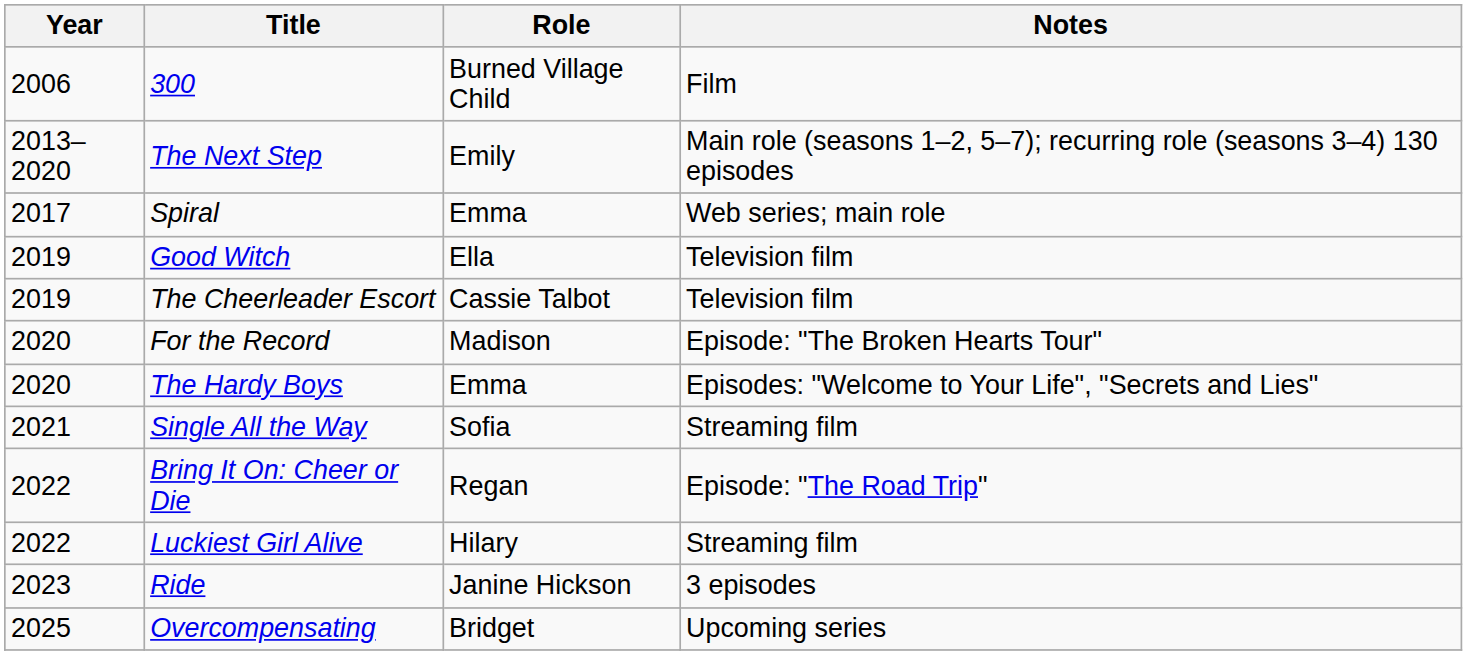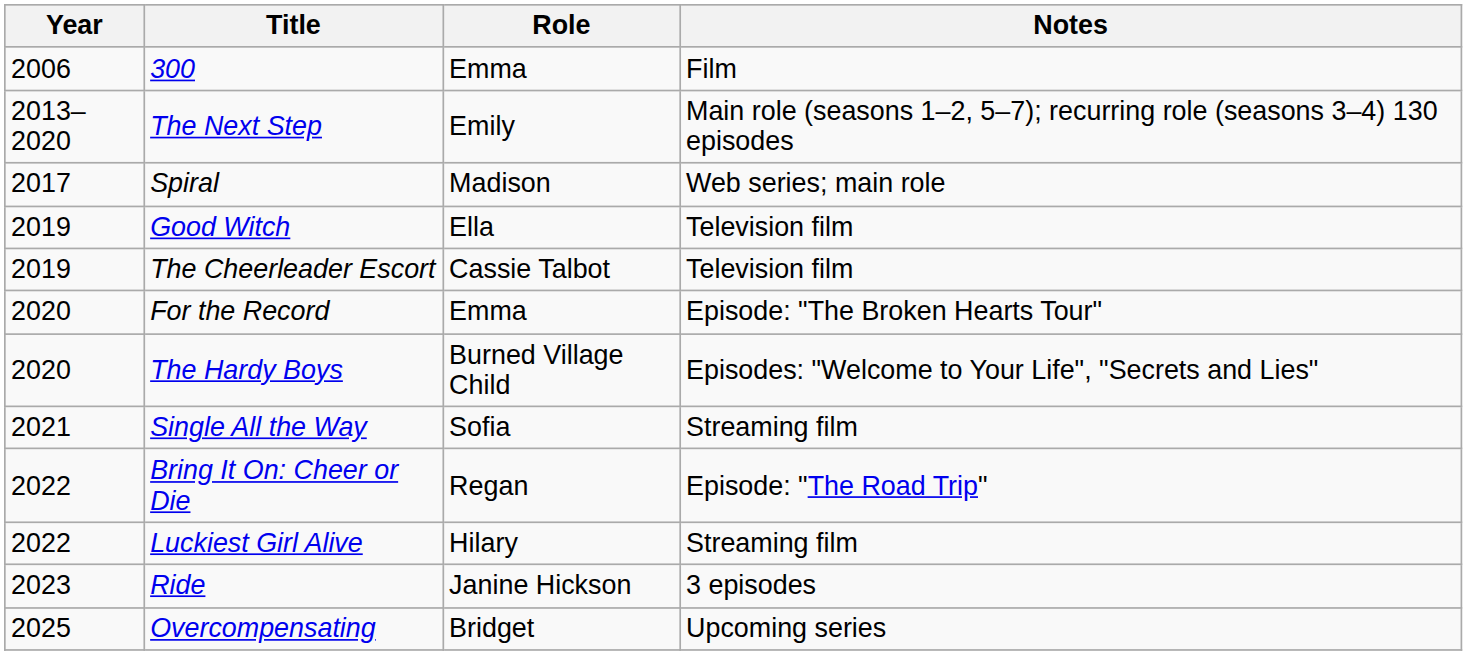300 | Role: Burned Village Child -> Emma
Spiral | Role: Emma -> Madison
For the Record | Role: Madison -> Emma
The Hardy Boys | Role: Emma -> Burned Village Child
